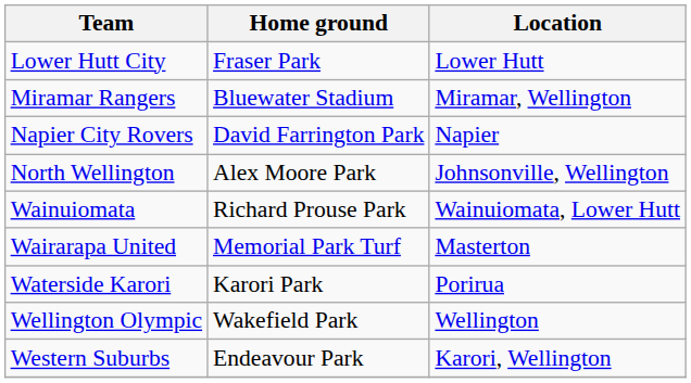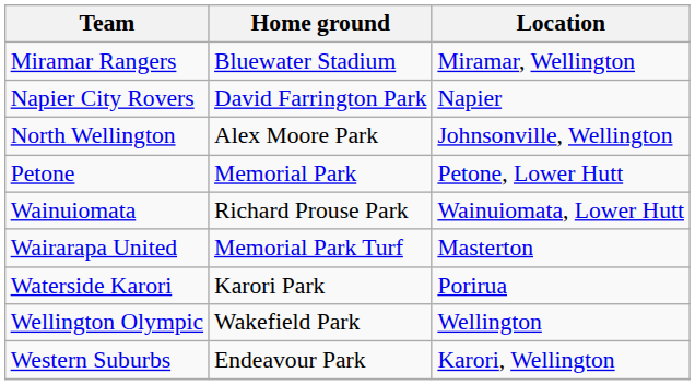- row: Lower Hutt City | Fraser Park | Lower Hutt
+ row: Petone | Memorial Park | Petone, Lower Hutt
